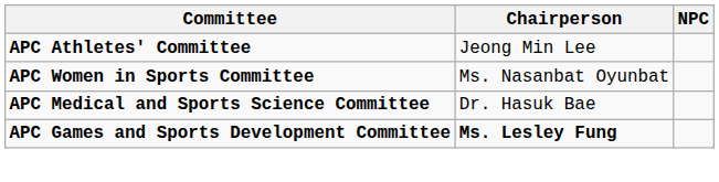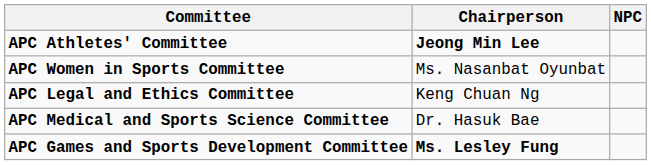APC Athletes' Committee | Chairperson: normal -> bold
+ row: APC Legal and Ethics Committee | Keng Chuan Ng
